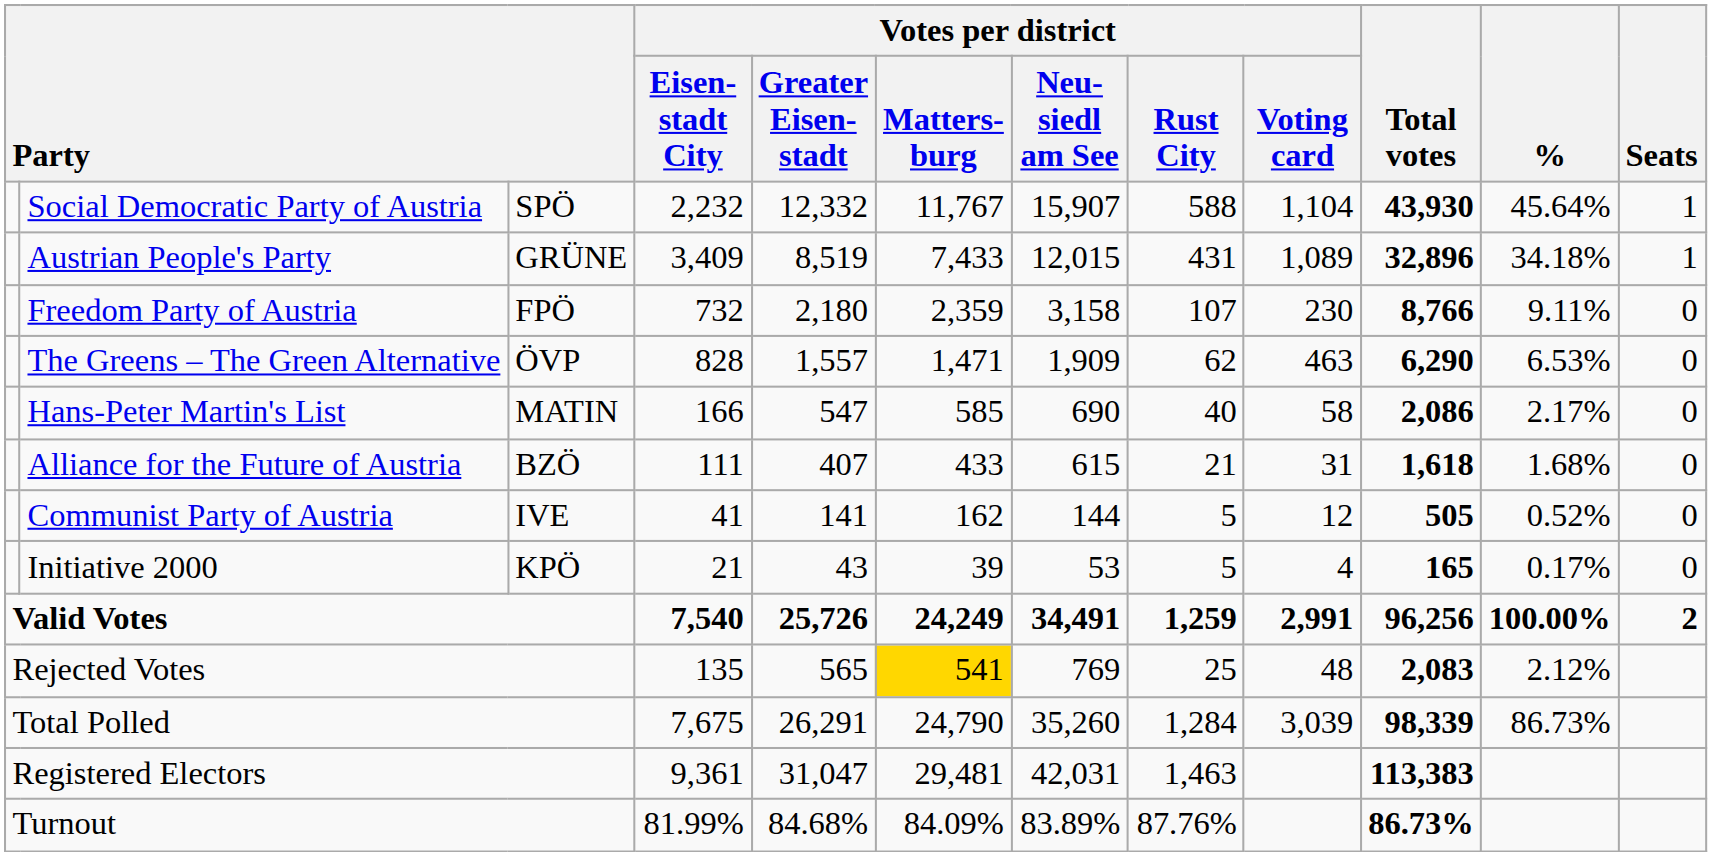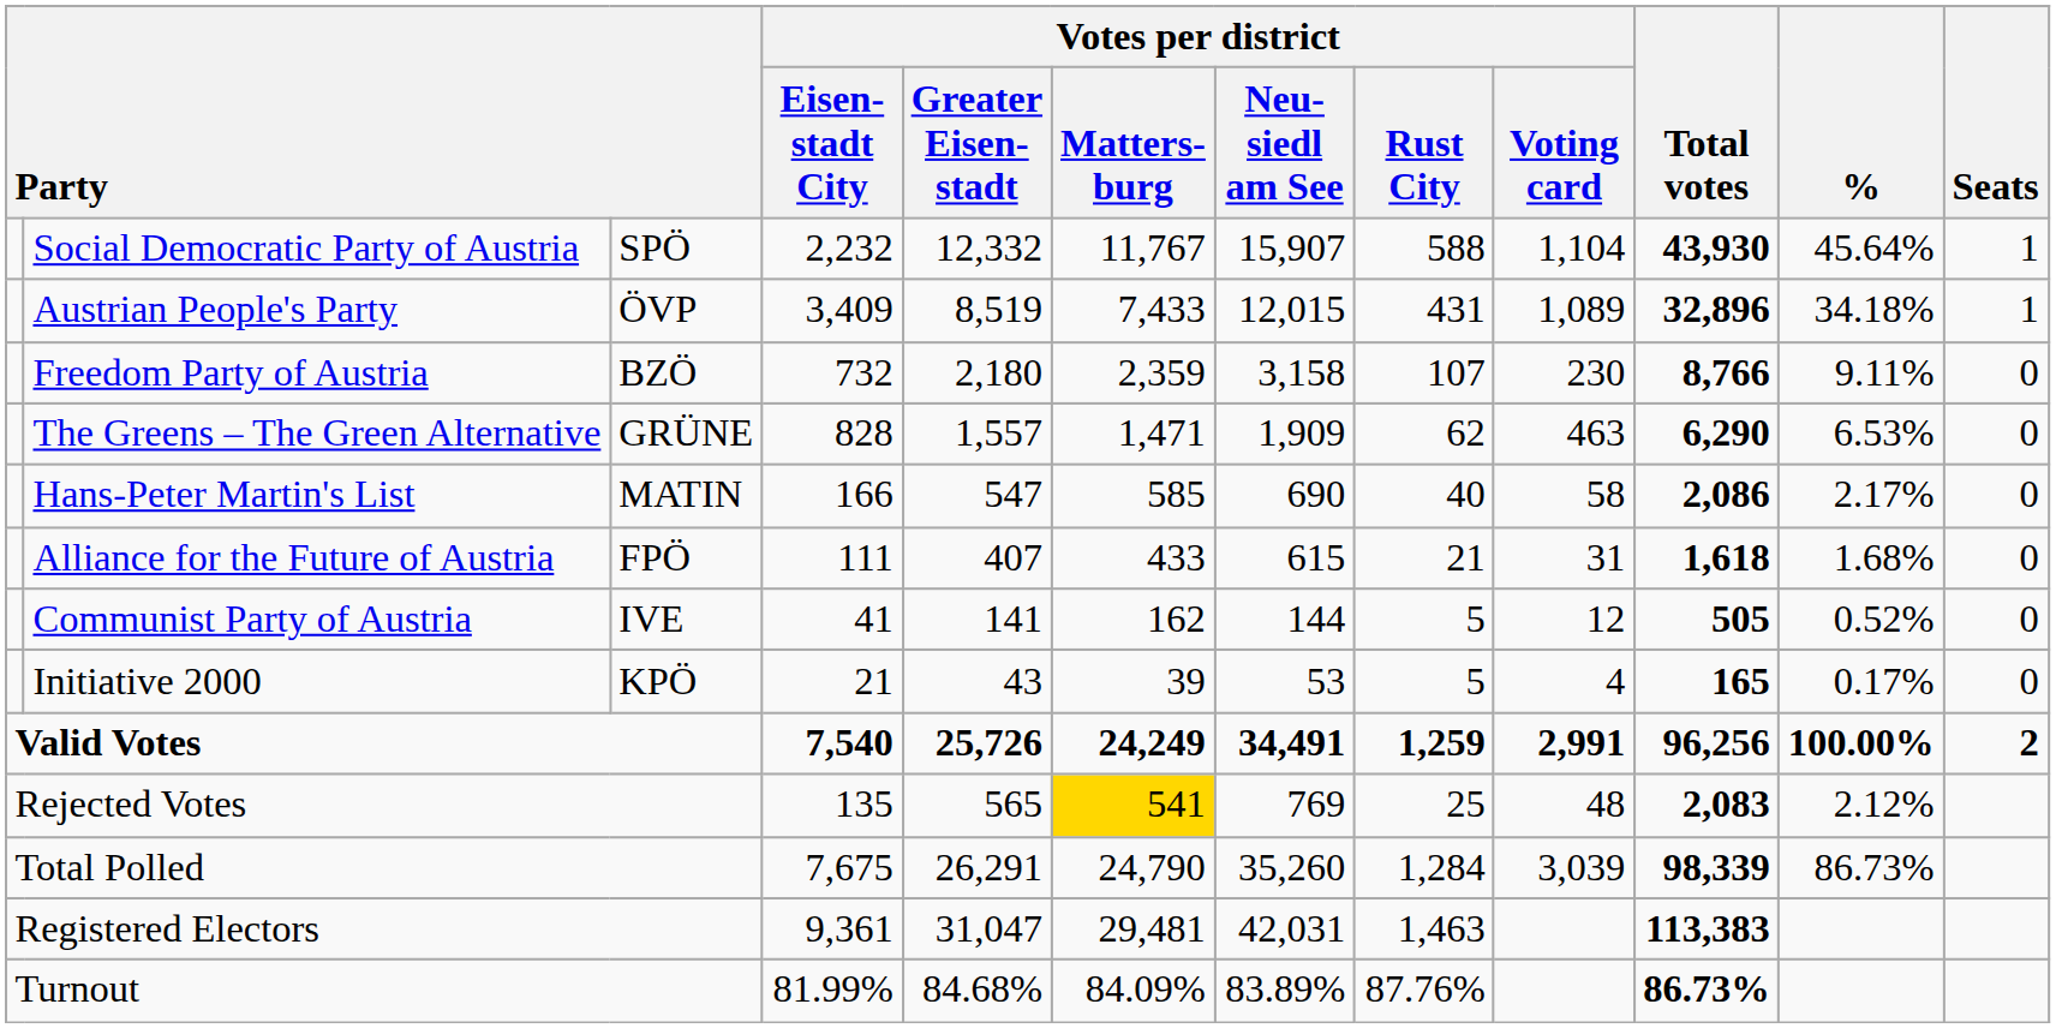Austrian People's Party | column 3: GRÜNE -> ÖVP
Freedom Party of Austria | column 3: FPÖ -> BZÖ
The Greens – The Green Alternative | column 3: ÖVP -> GRÜNE
Alliance for the Future of Austria | column 3: BZÖ -> FPÖ
